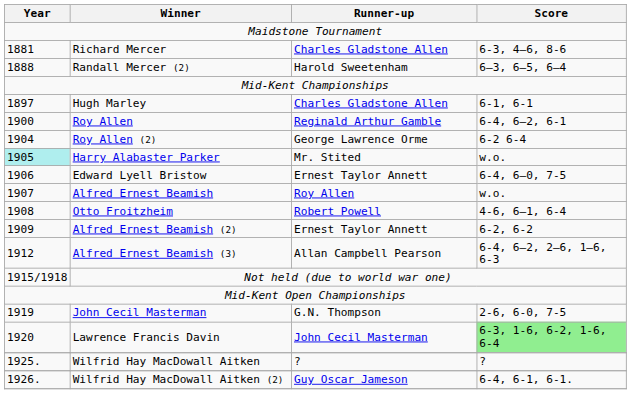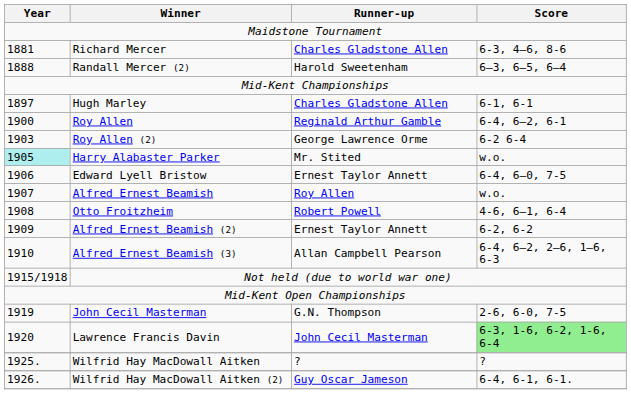Roy Allen (2) | Year: 1904 -> 1903
Alfred Ernest Beamish (3) | Year: 1912 -> 1910
